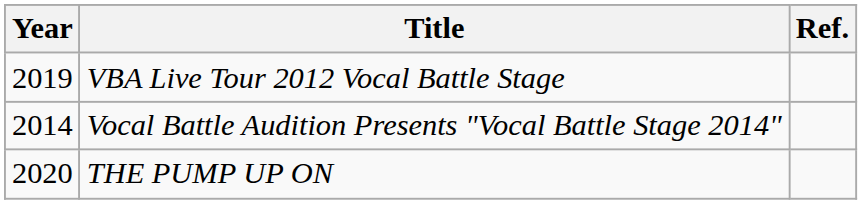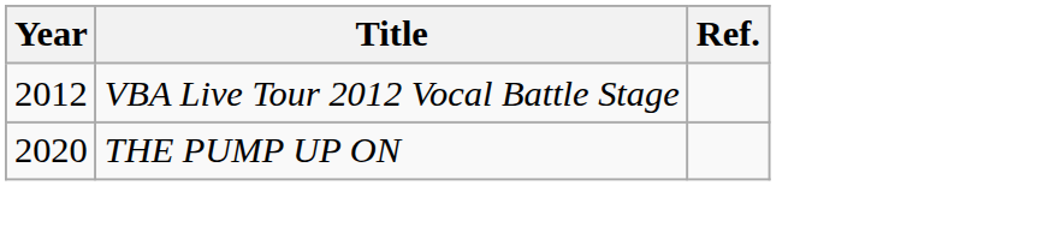VBA Live Tour 2012 Vocal Battle Stage | Year: 2019 -> 2012
- row: 2014 | Vocal Battle Audition Presents "Vocal Battle Stage 2014"
